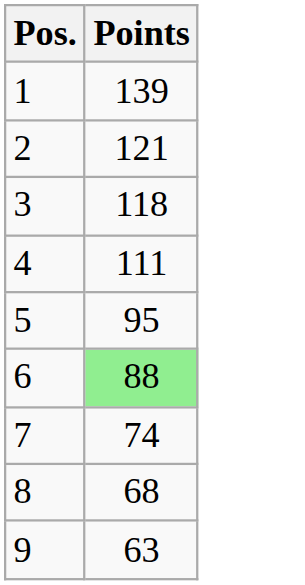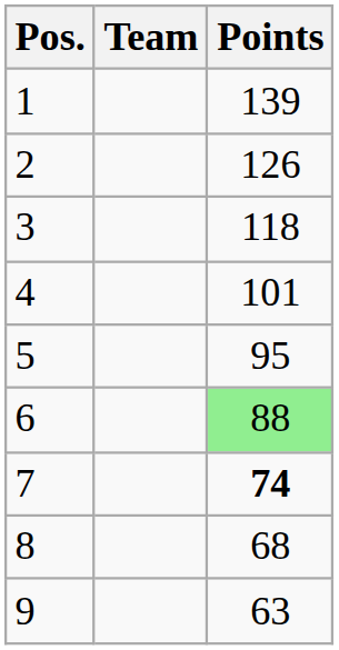+ column: Team
2 | Points: 121 -> 126
4 | Points: 111 -> 101
7 | Points: normal -> bold
